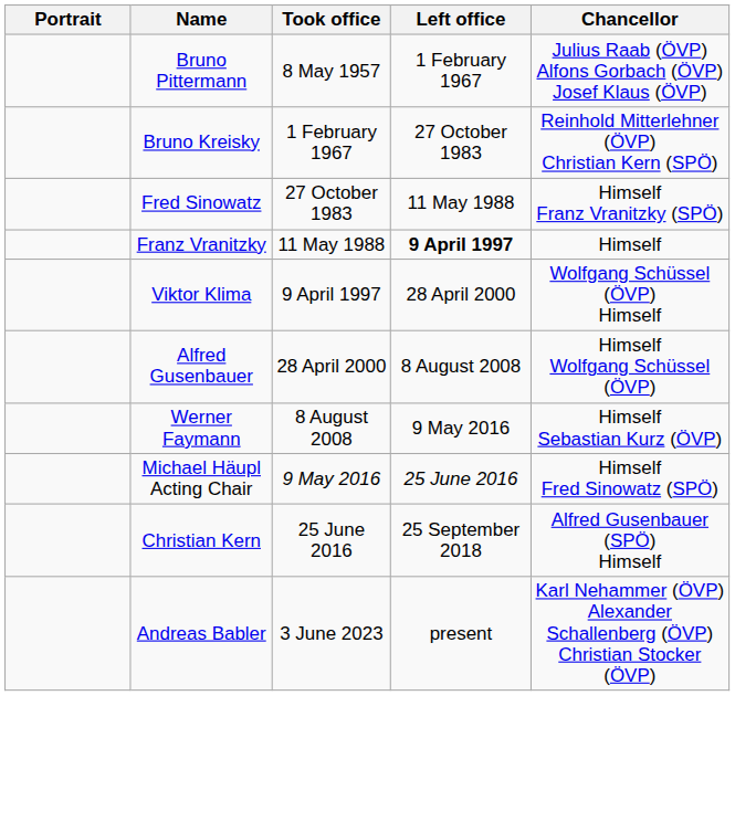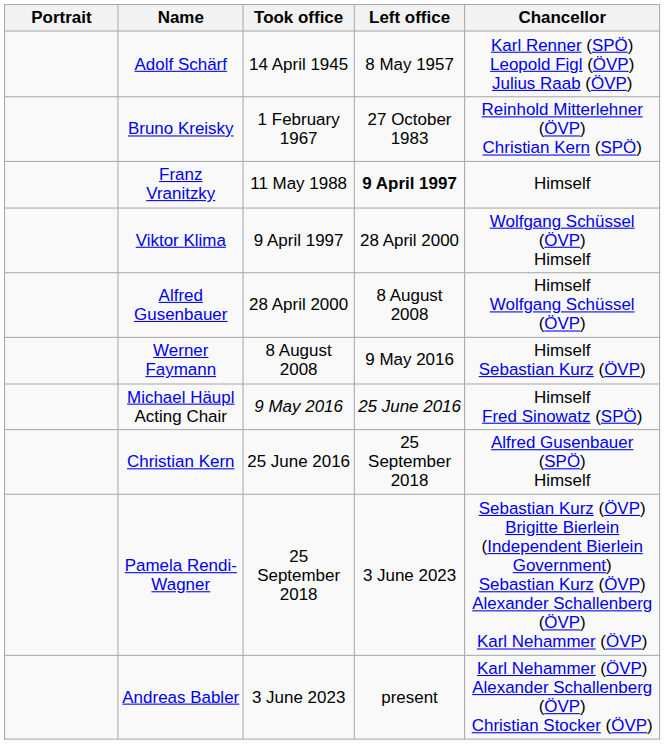+ row: Adolf Schärf | 14 April 1945 | 8 May 1957 | Karl Renner (SPÖ) Leopold Figl (ÖVP) Julius Raab (ÖVP)
- row: Bruno Pittermann | 8 May 1957 | 1 February 1967 | Julius Raab (ÖVP) Alfons Gorbach (ÖVP) Josef Klaus (ÖVP)
- row: Fred Sinowatz | 27 October 1983 | 11 May 1988 | Himself Franz Vranitzky (SPÖ)
+ row: Pamela Rendi-Wagner | 25 September 2018 | 3 June 2023 | Sebastian Kurz (ÖVP) Brigitte Bierlein (Independent Bierlein Government) Sebastian Kurz (ÖVP) Alexander Schallenberg (ÖVP) Karl Nehammer (ÖVP)
